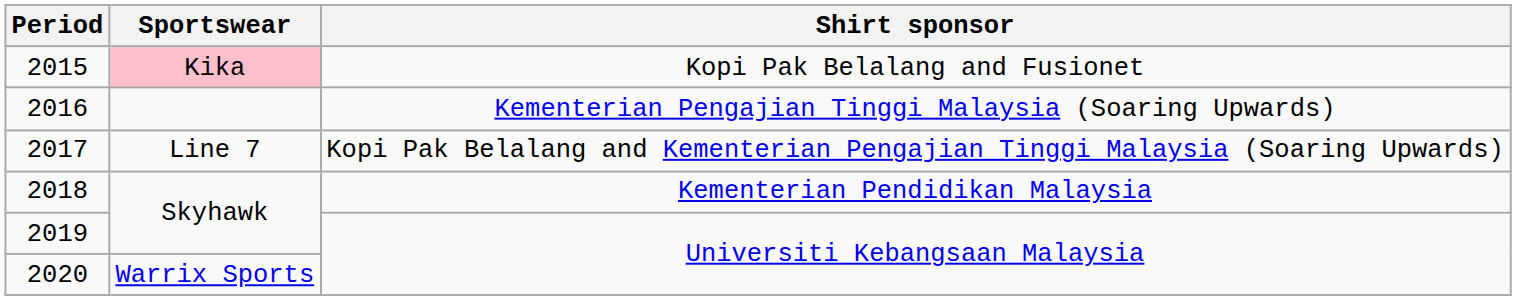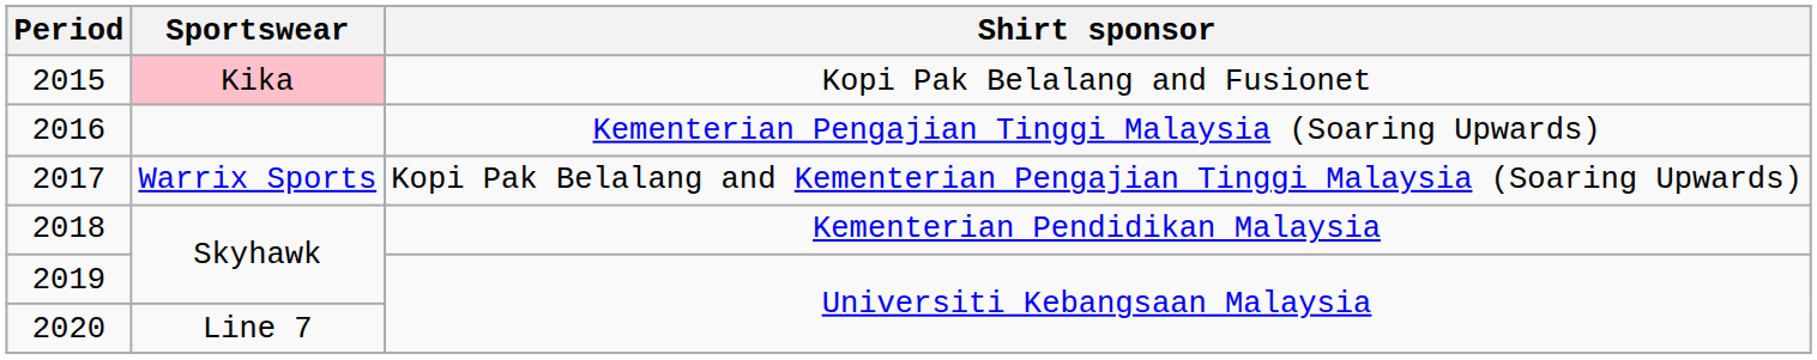2017 | Sportswear: Line 7 -> Warrix Sports
2020 | Sportswear: Warrix Sports -> Line 7
